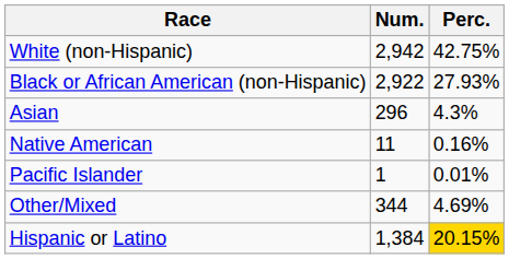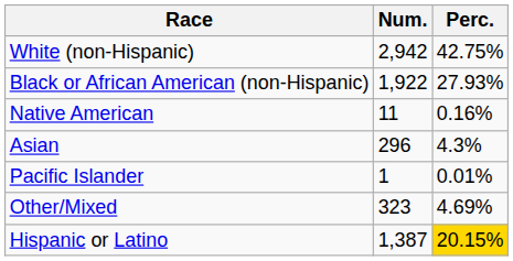Black or African American (non-Hispanic) | Num.: 2,922 -> 1,922
rows swapped: Native American <-> Asian
Other/Mixed | Num.: 344 -> 323
Hispanic or Latino | Num.: 1,384 -> 1,387
